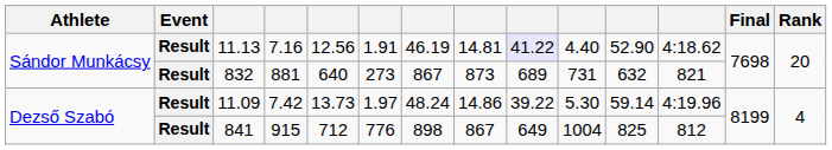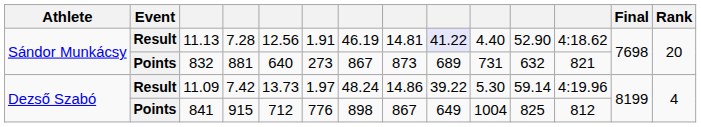11.13 | column 4: 7.16 -> 7.28
832 | Event: Result -> Points
841 | Event: Result -> Points
